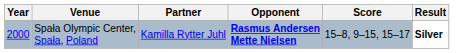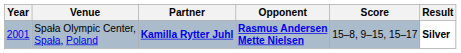Spała Olympic Center, Spała, Poland | Year: 2000 -> 2001
Spała Olympic Center, Spała, Poland | Partner: normal -> bold
